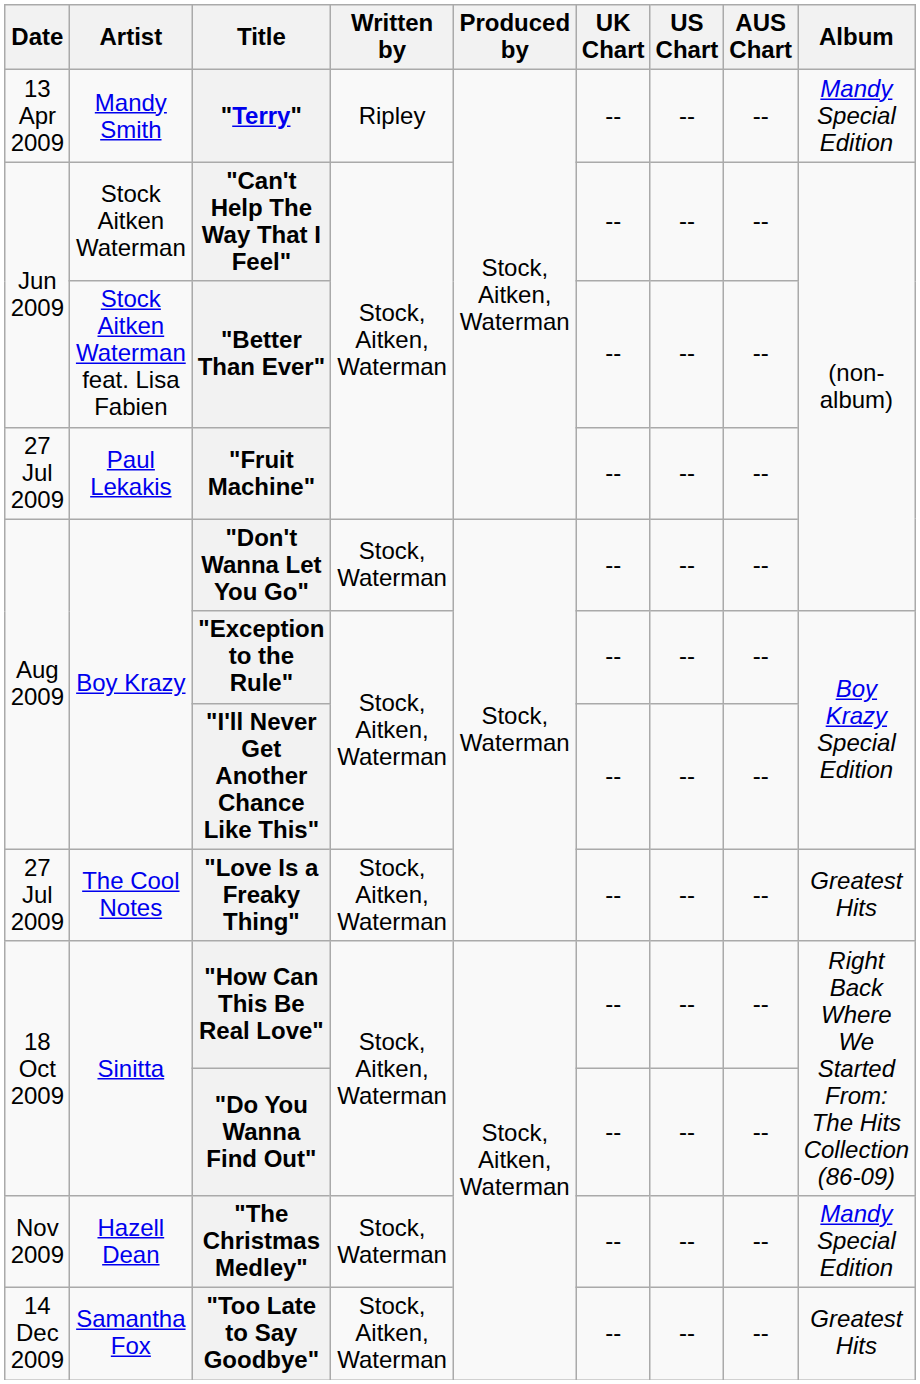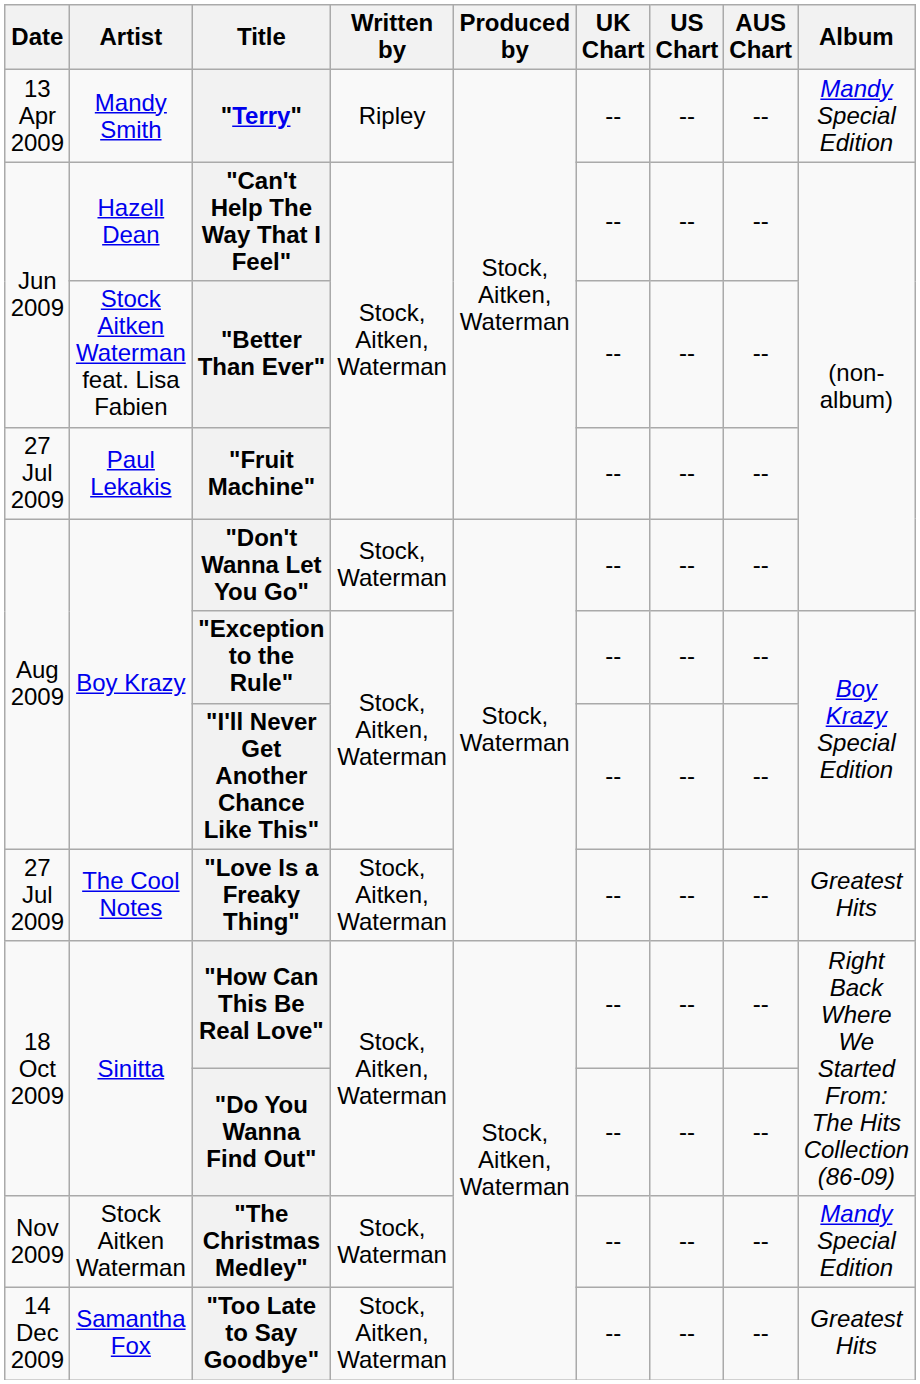"Can't Help The Way That I Feel" | Artist: Stock Aitken Waterman -> Hazell Dean
"The Christmas Medley" | Artist: Hazell Dean -> Stock Aitken Waterman
